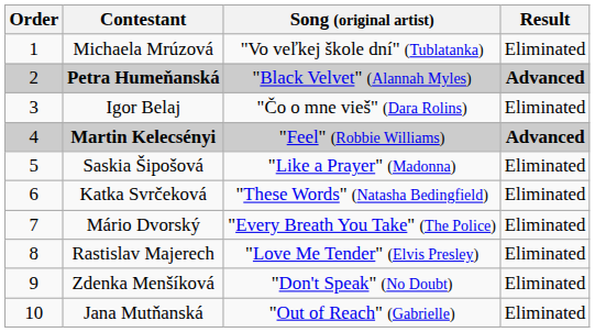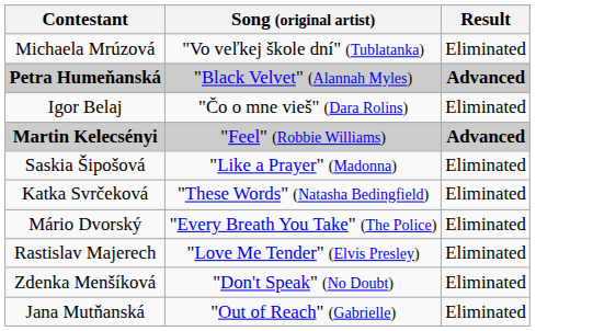- column: Order | 1 | 2 | 3 | 4 | 5 | 6 | 7 | 8 | 9 | 10
